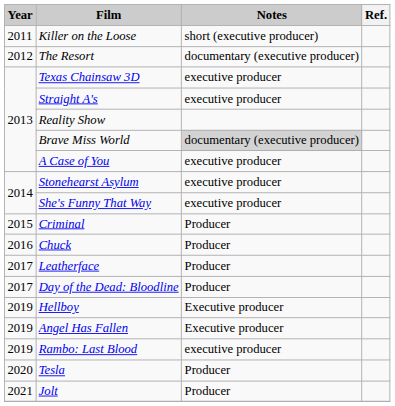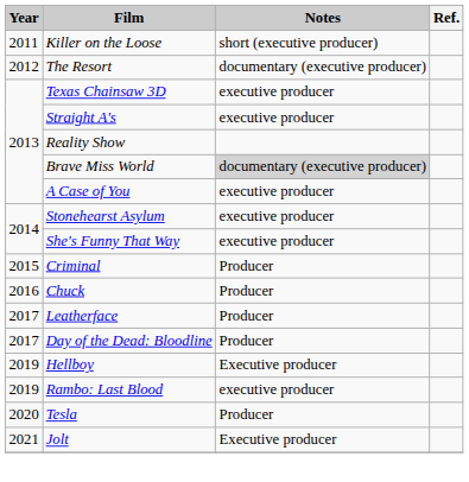- row: 2019 | Angel Has Fallen | Executive producer
Jolt | Notes: Producer -> Executive producer
